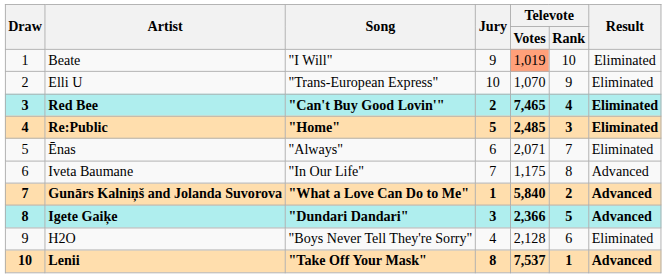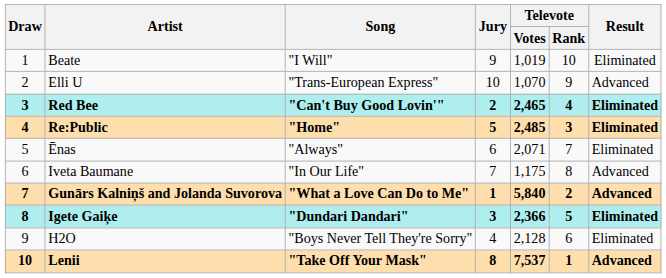Beate | Televote / Votes: lightsalmon background -> no background
Elli U | Result: Eliminated -> Advanced
Red Bee | Televote / Votes: 7,465 -> 2,465
Igete Gaiķe | Result: Advanced -> Eliminated
